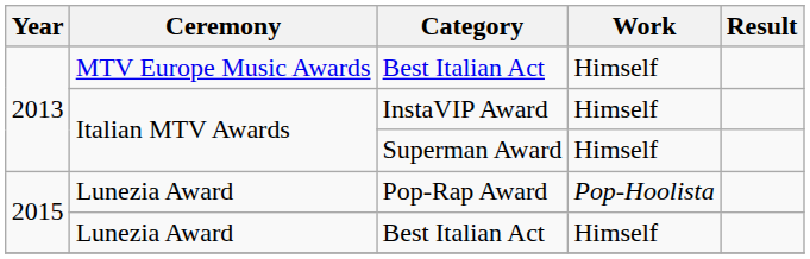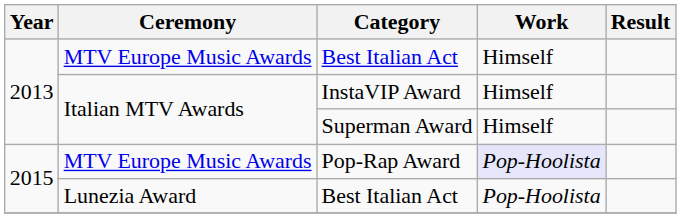Pop-Rap Award | Ceremony: Lunezia Award -> MTV Europe Music Awards
Pop-Rap Award | Work: no background -> lavender background
2015 / Best Italian Act | Work: Himself -> Pop-Hoolista
